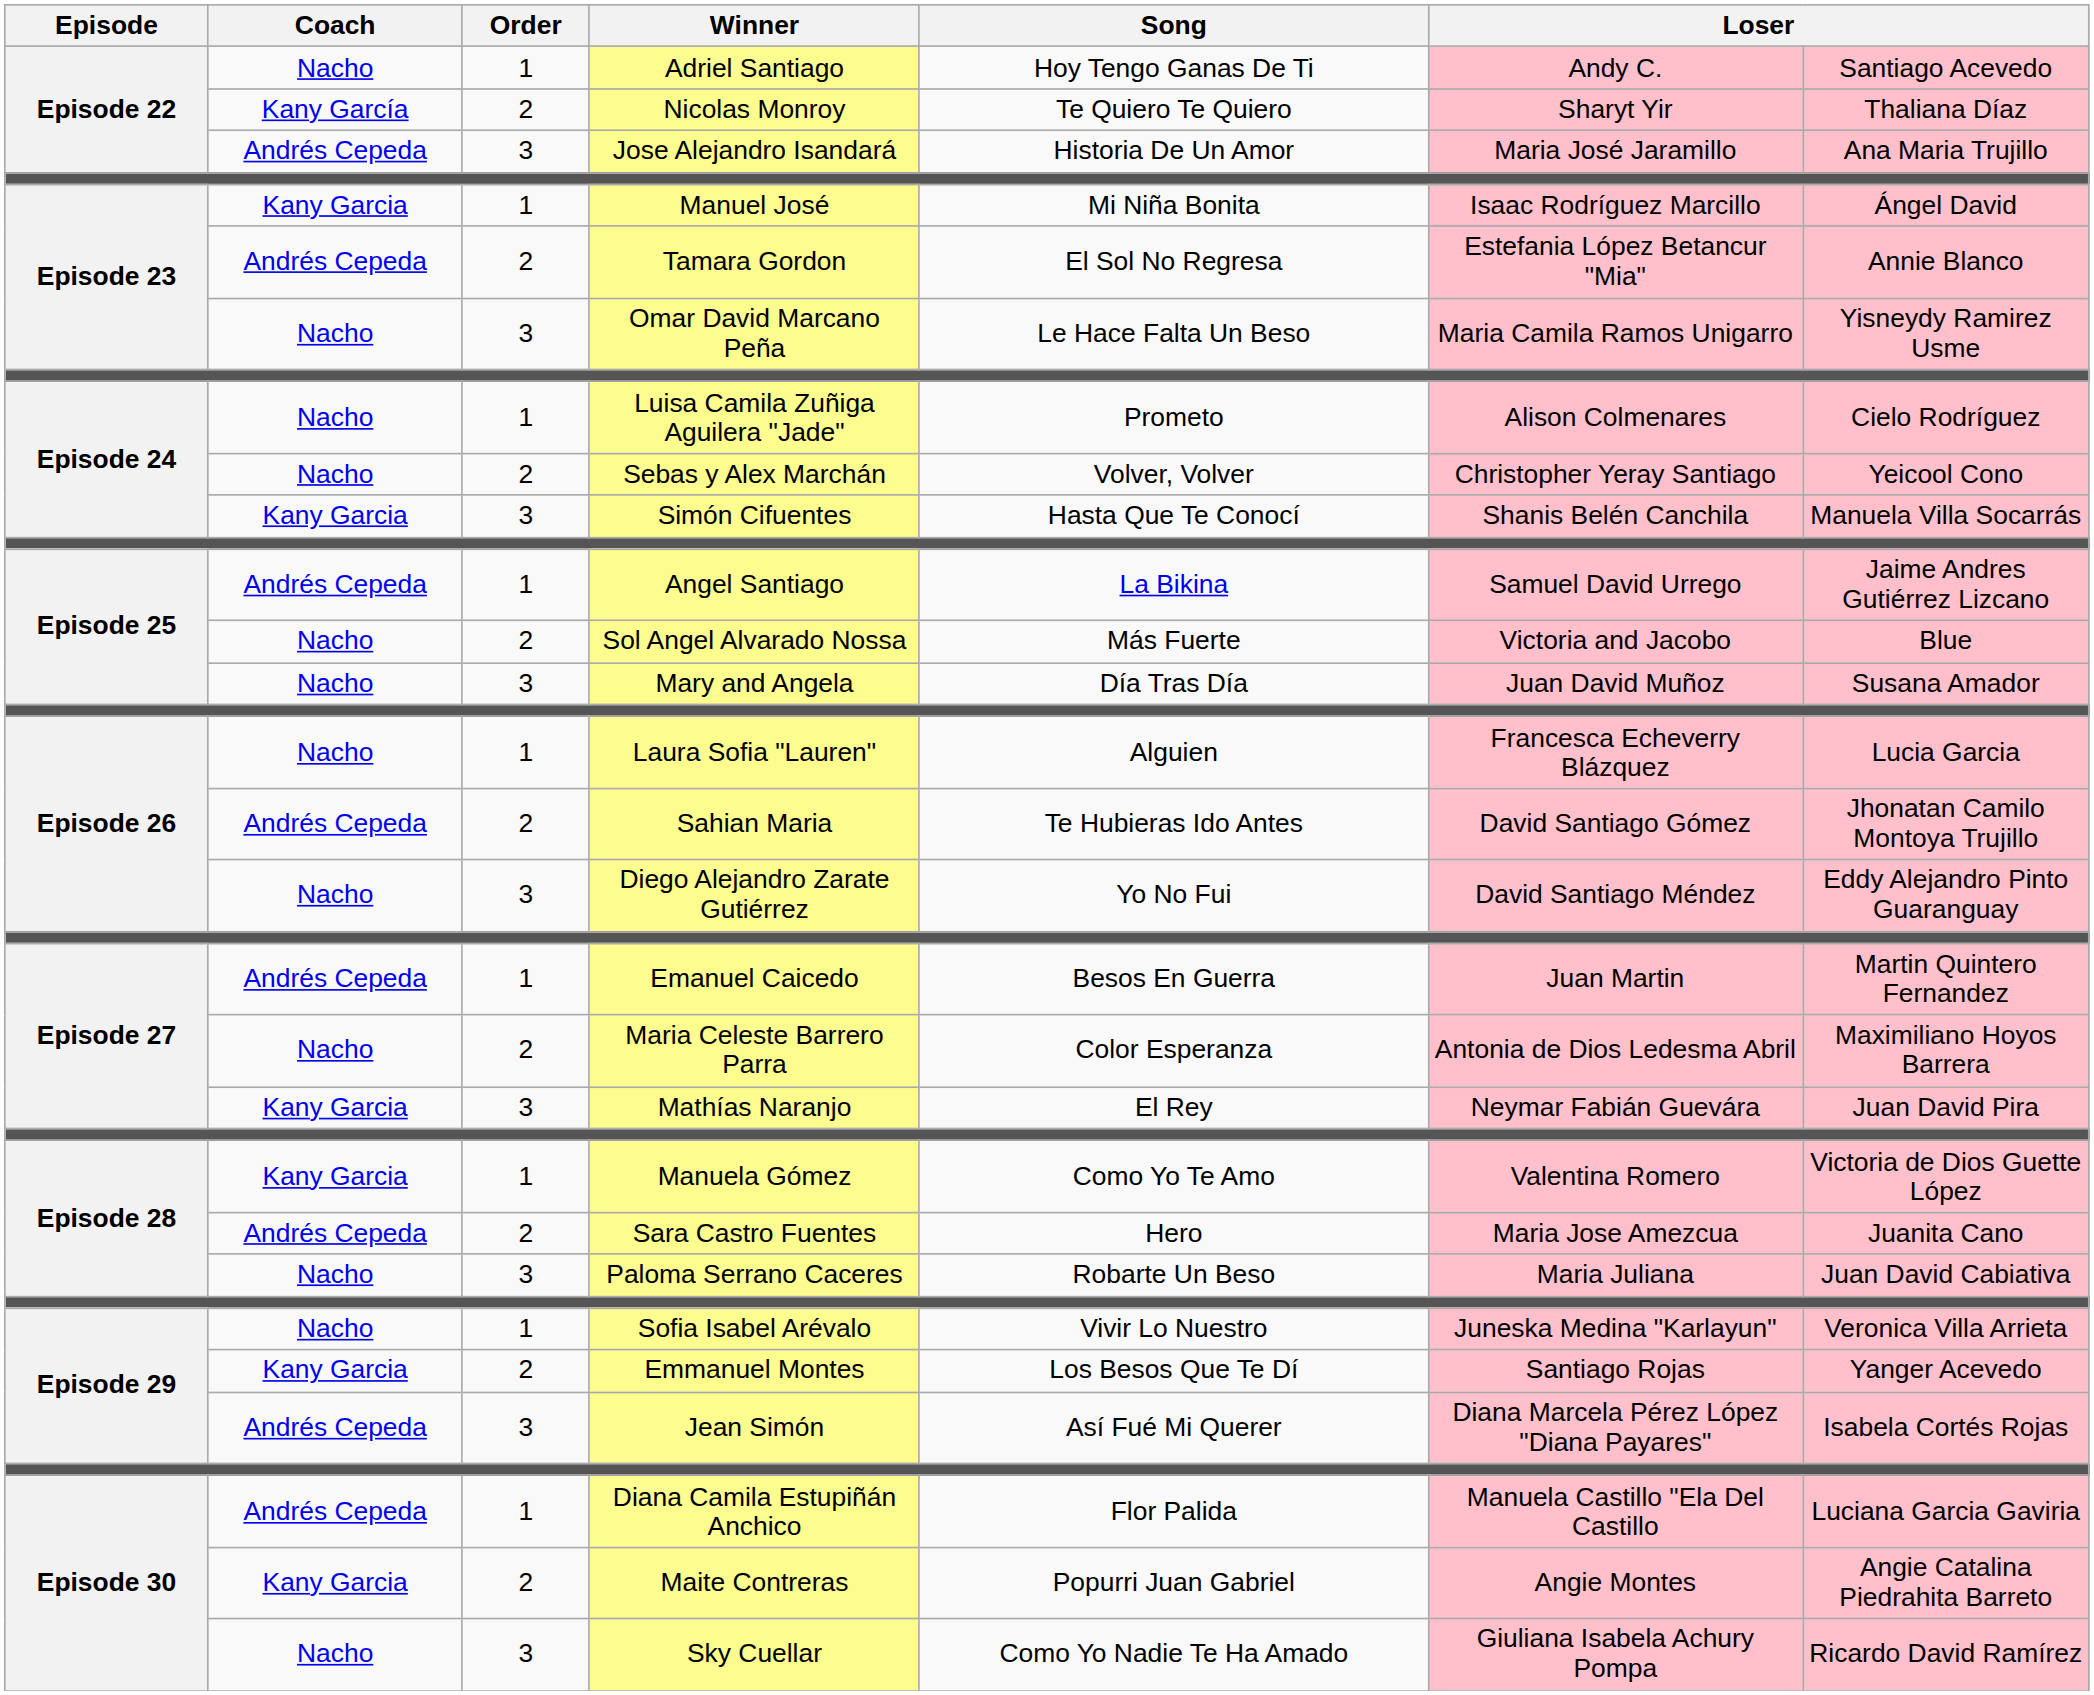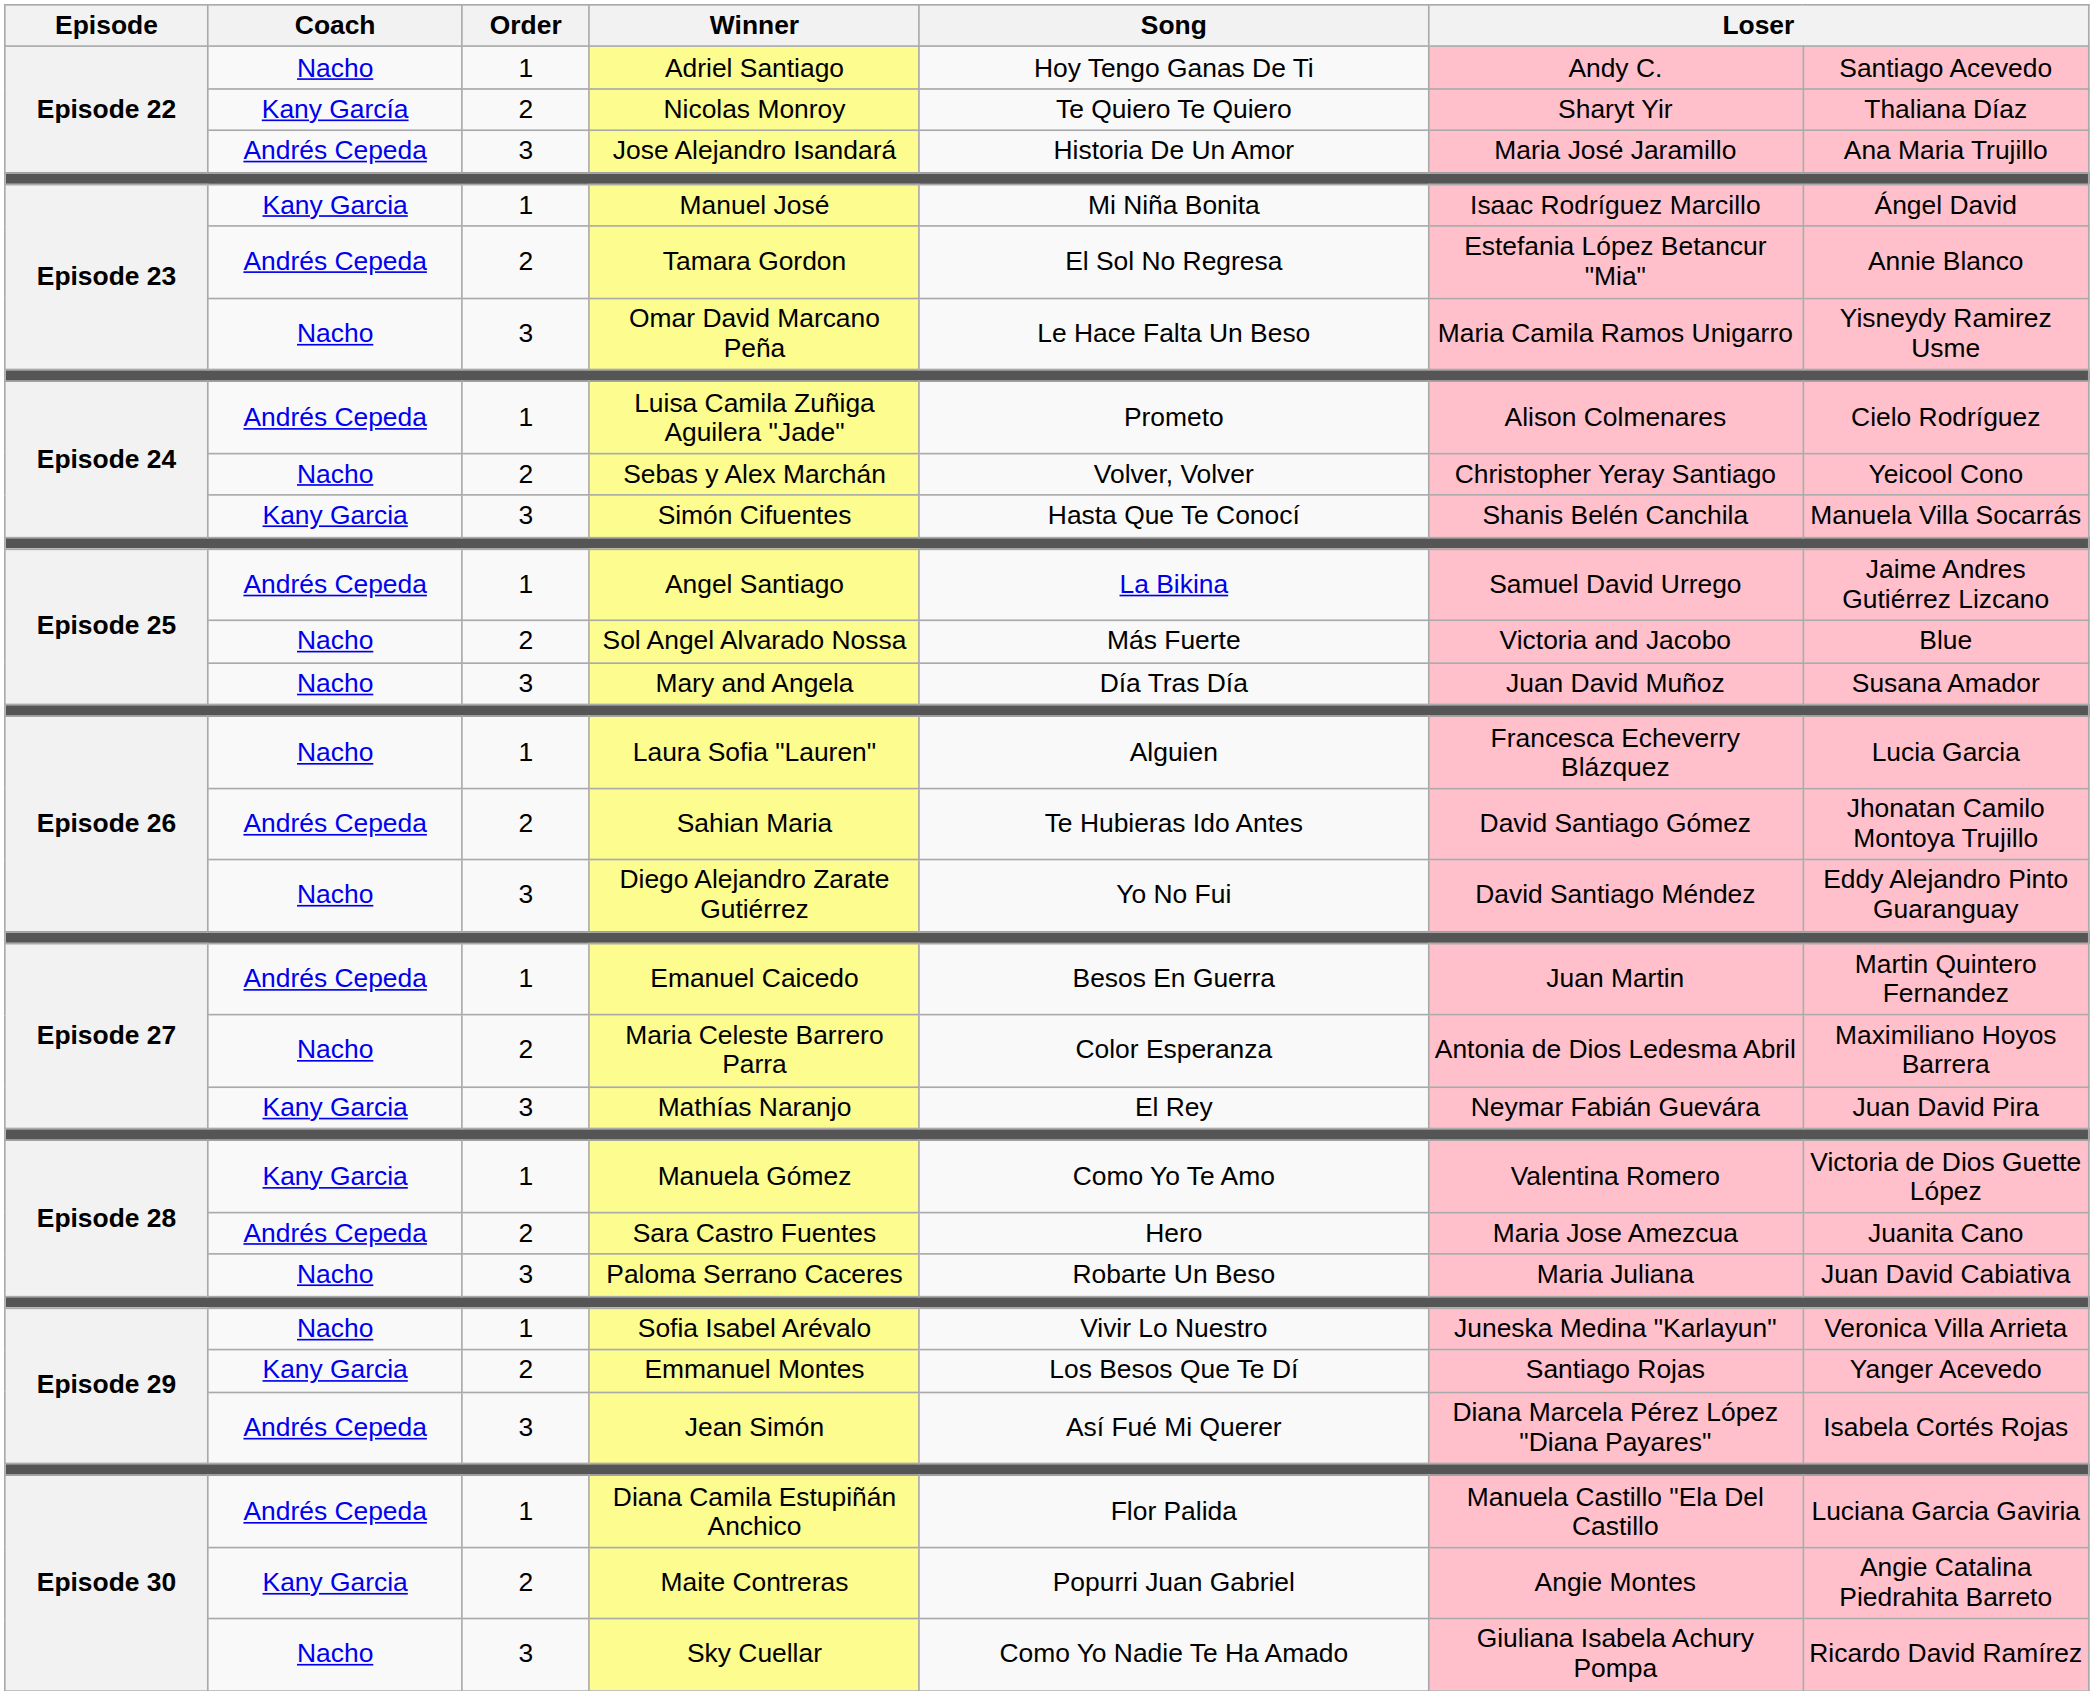Luisa Camila Zuñiga Aguilera "Jade" | Coach: Nacho -> Andrés Cepeda
